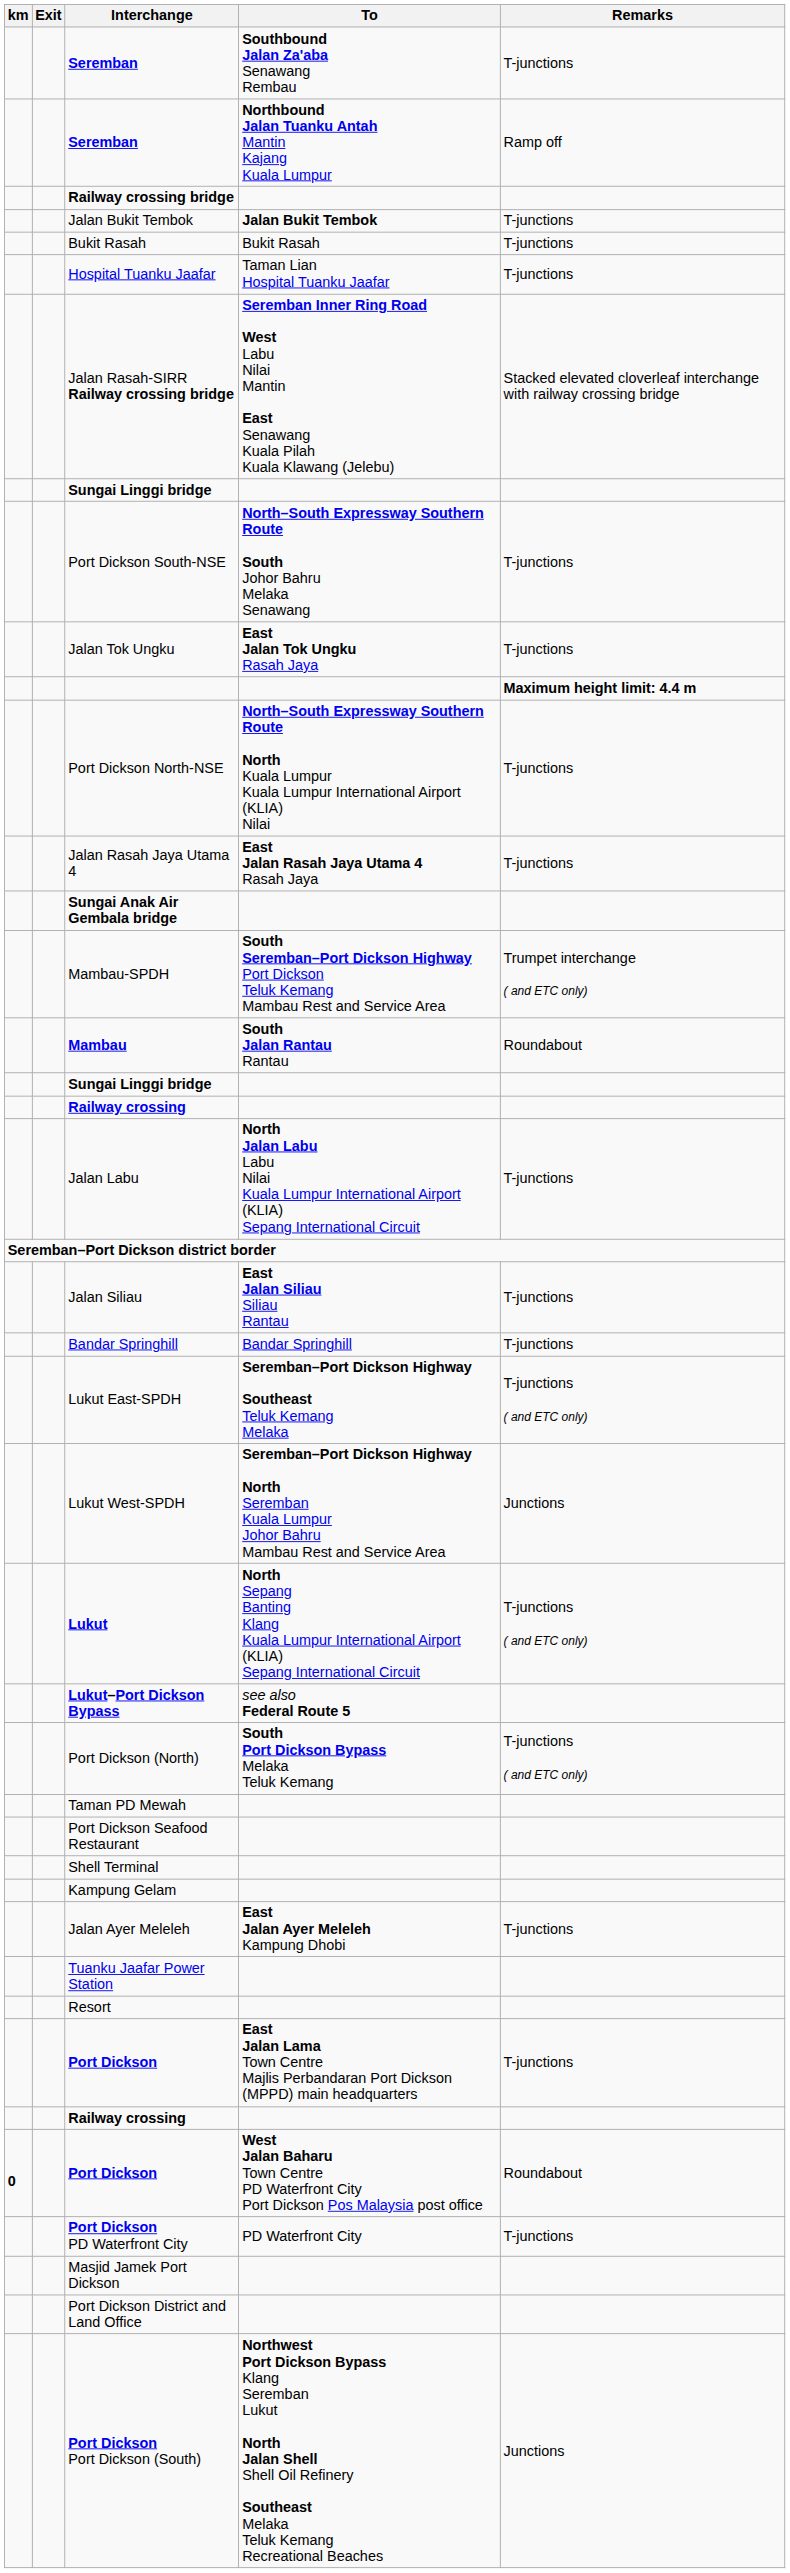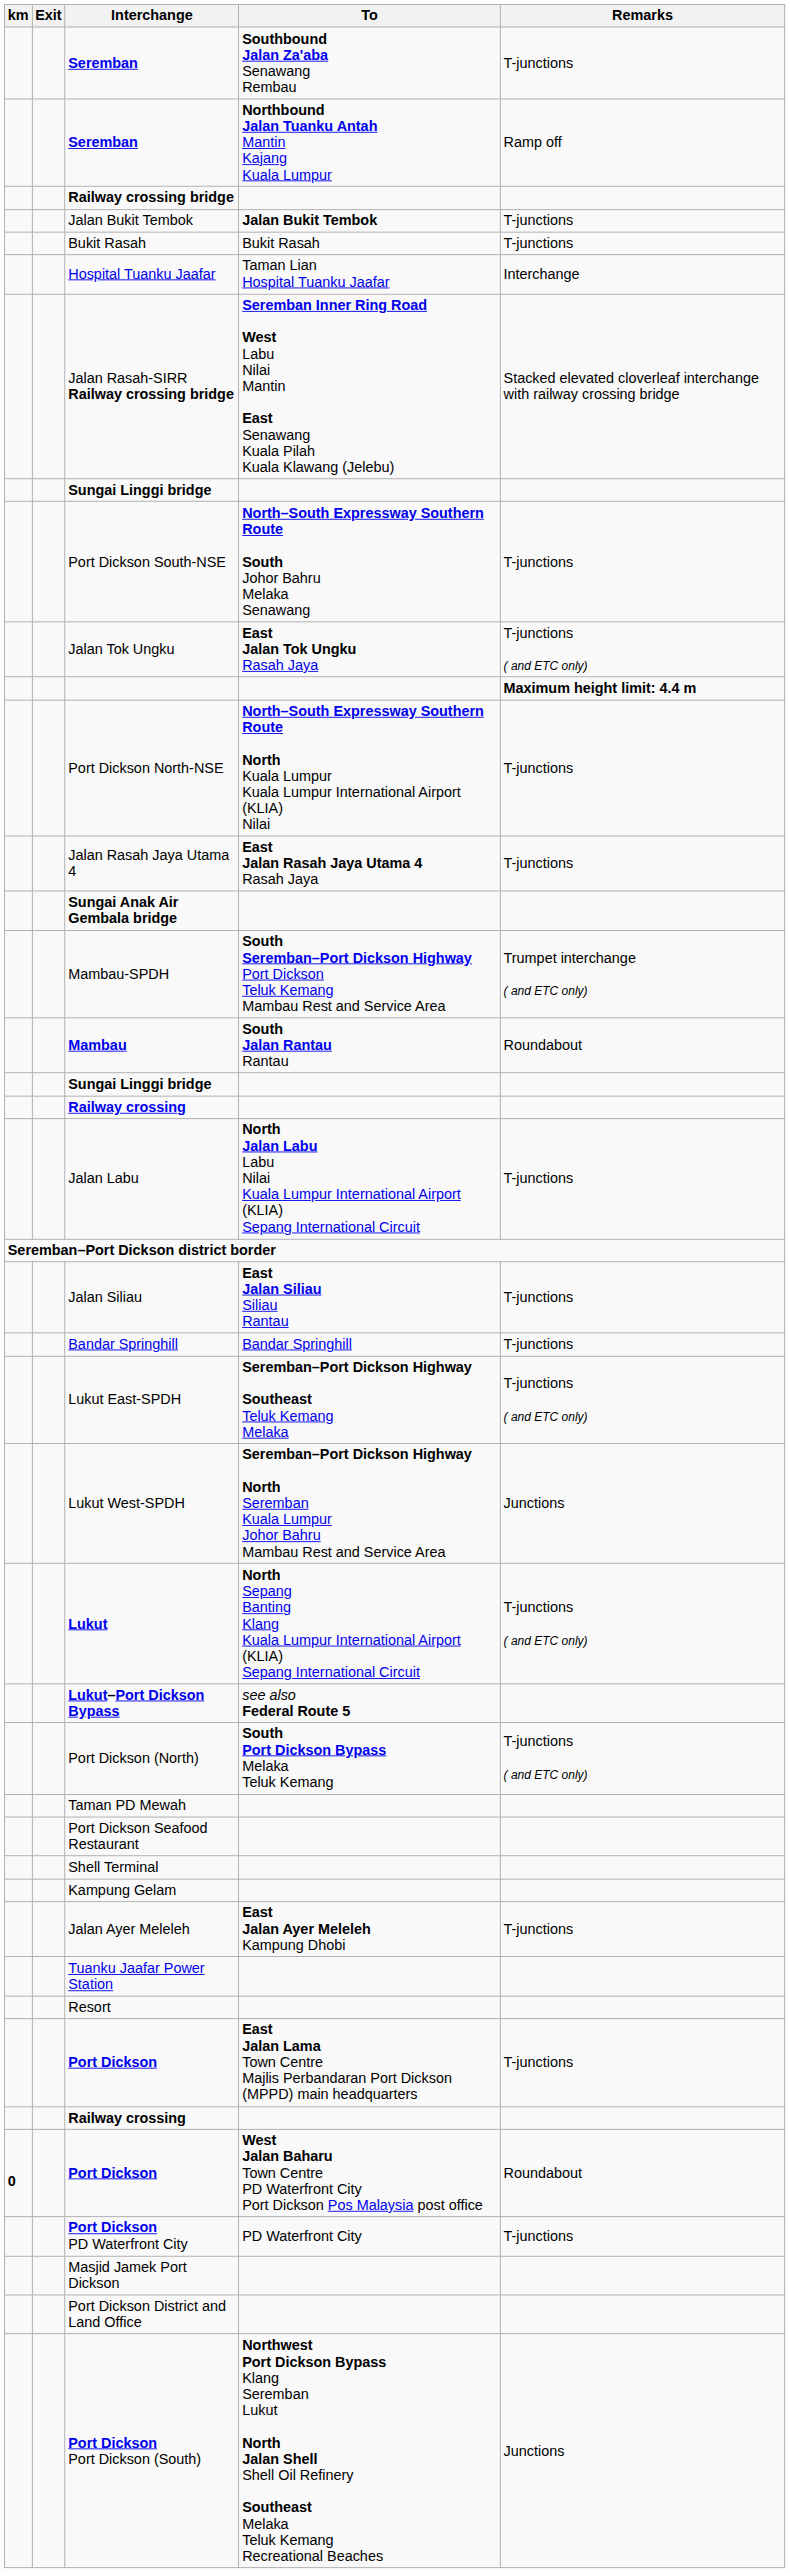Hospital Tuanku Jaafar | Remarks: T-junctions -> Interchange
Jalan Tok Ungku | Remarks: T-junctions -> T-junctions ( and ETC only)
